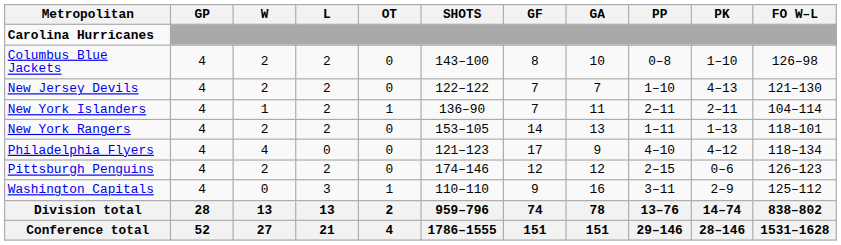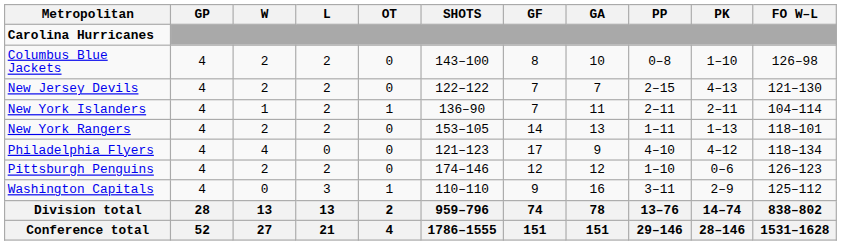New Jersey Devils | PP: 1–10 -> 2–15
Pittsburgh Penguins | PP: 2–15 -> 1–10
